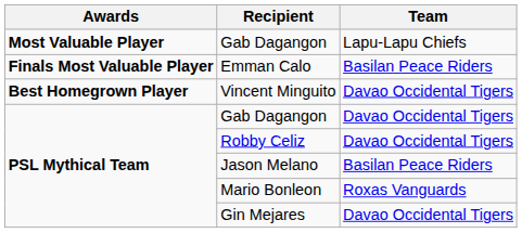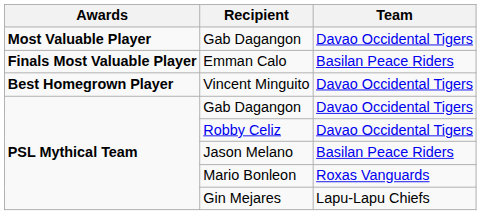Most Valuable Player / Gab Dagangon | Team: Lapu-Lapu Chiefs -> Davao Occidental Tigers
Gin Mejares | Team: Davao Occidental Tigers -> Lapu-Lapu Chiefs
